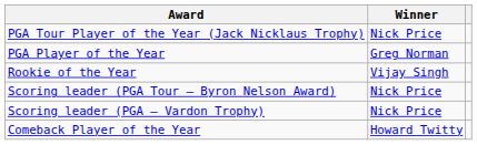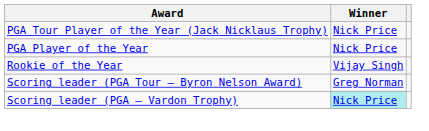PGA Player of the Year | Winner: Greg Norman -> Nick Price
Scoring leader (PGA Tour – Byron Nelson Award) | Winner: Nick Price -> Greg Norman
Scoring leader (PGA – Vardon Trophy) | Winner: no background -> paleturquoise background
- row: Comeback Player of the Year | Howard Twitty
